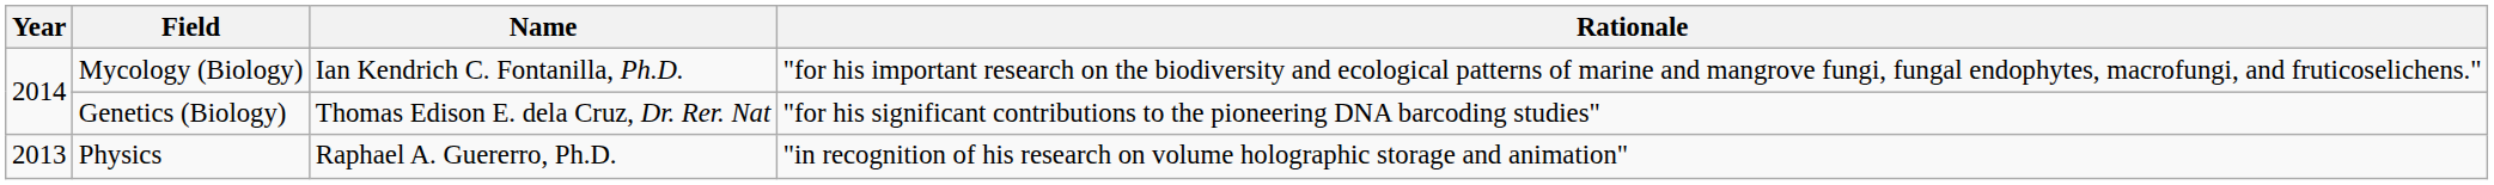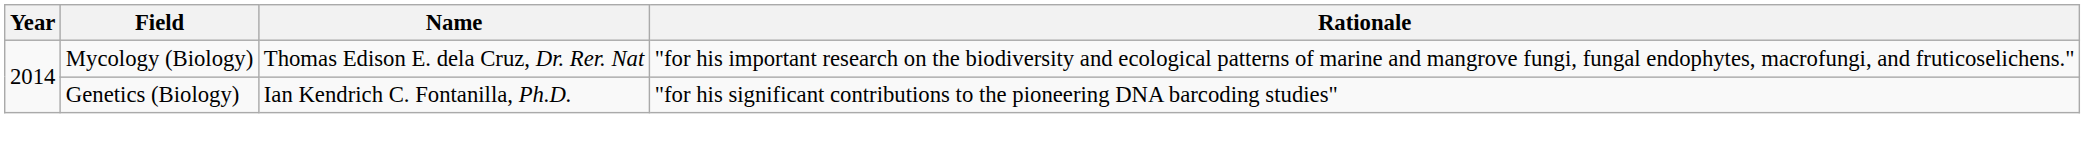Mycology (Biology) | Name: Ian Kendrich C. Fontanilla, Ph.D. -> Thomas Edison E. dela Cruz, Dr. Rer. Nat
Genetics (Biology) | Name: Thomas Edison E. dela Cruz, Dr. Rer. Nat -> Ian Kendrich C. Fontanilla, Ph.D.
- row: 2013 | Physics | Raphael A. Guererro, Ph.D. | "in recognition of his research on volume holographic storage and animation"
